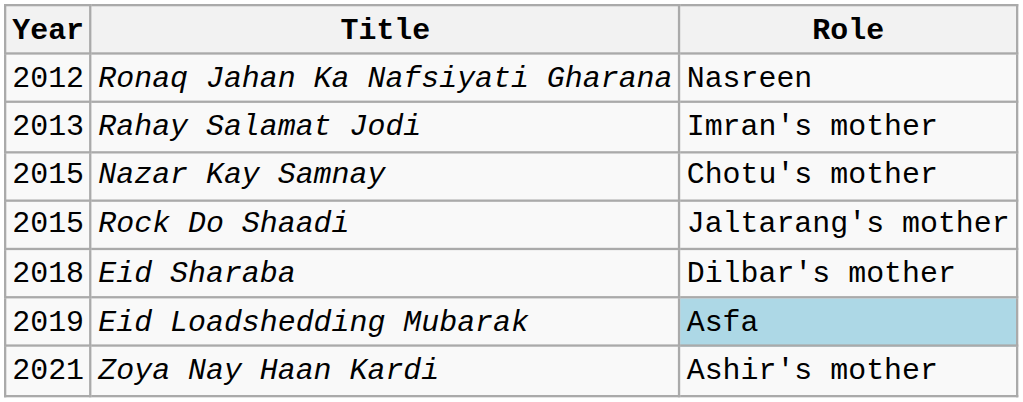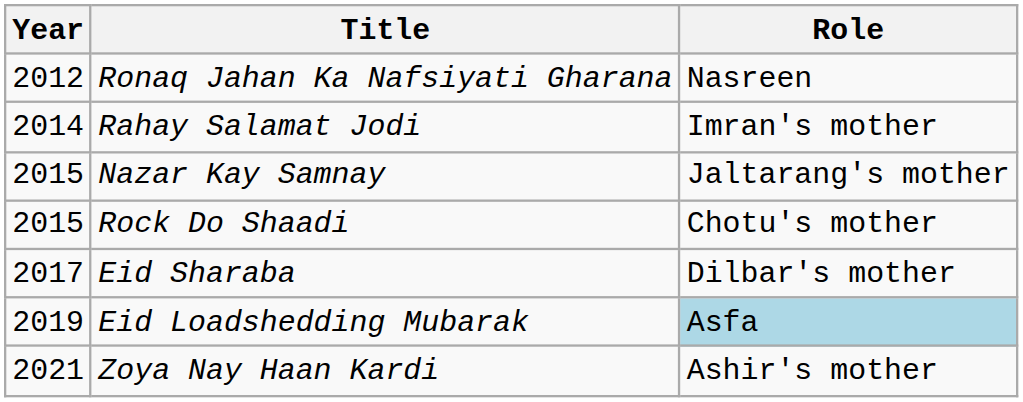Rahay Salamat Jodi | Year: 2013 -> 2014
Nazar Kay Samnay | Role: Chotu's mother -> Jaltarang's mother
Rock Do Shaadi | Role: Jaltarang's mother -> Chotu's mother
Eid Sharaba | Year: 2018 -> 2017
